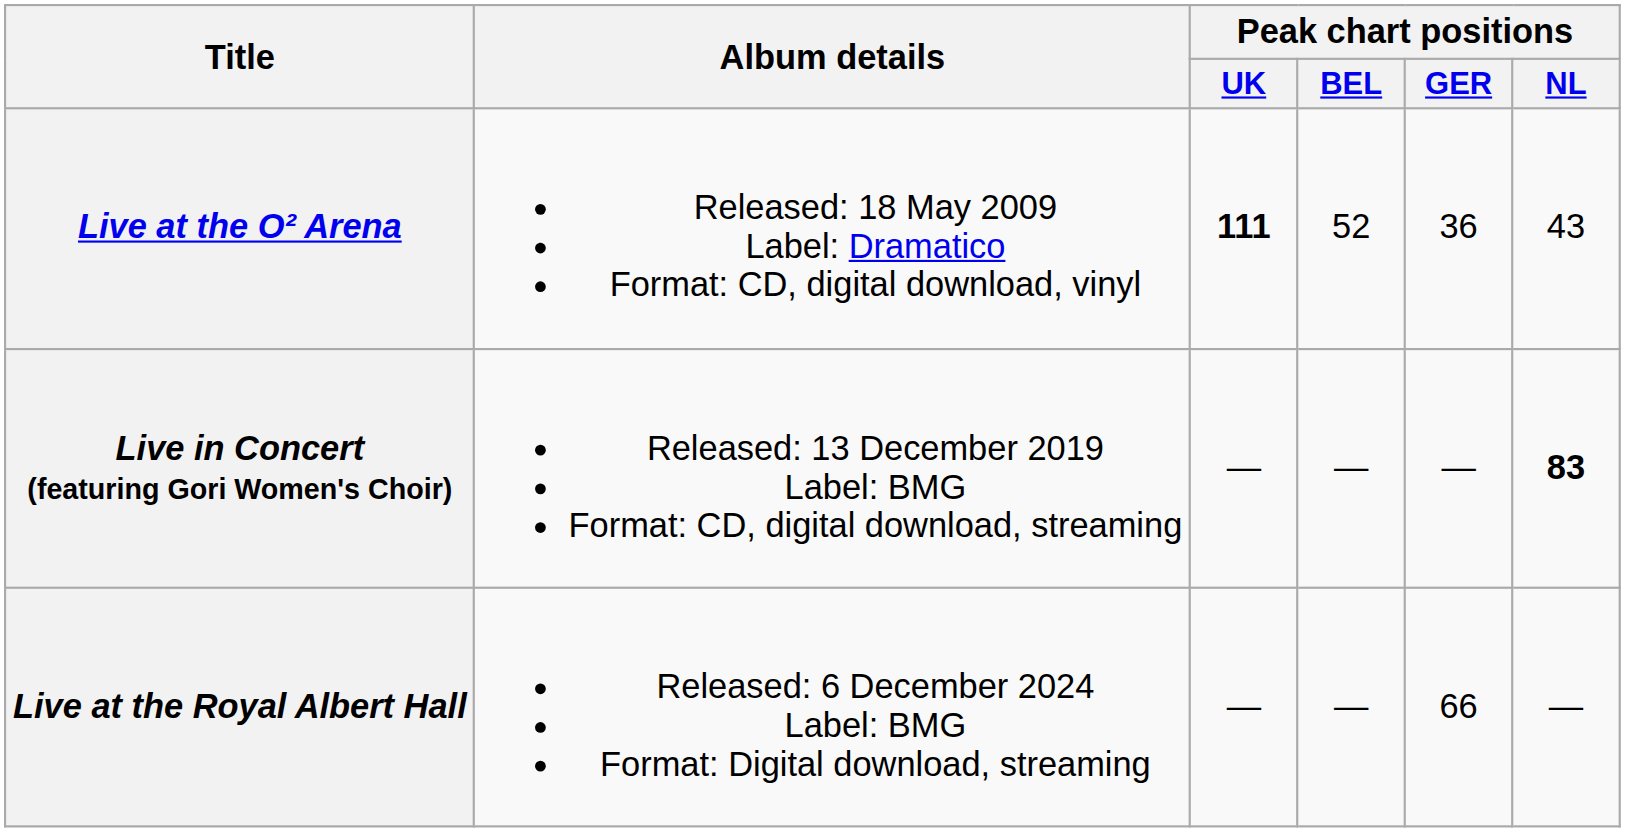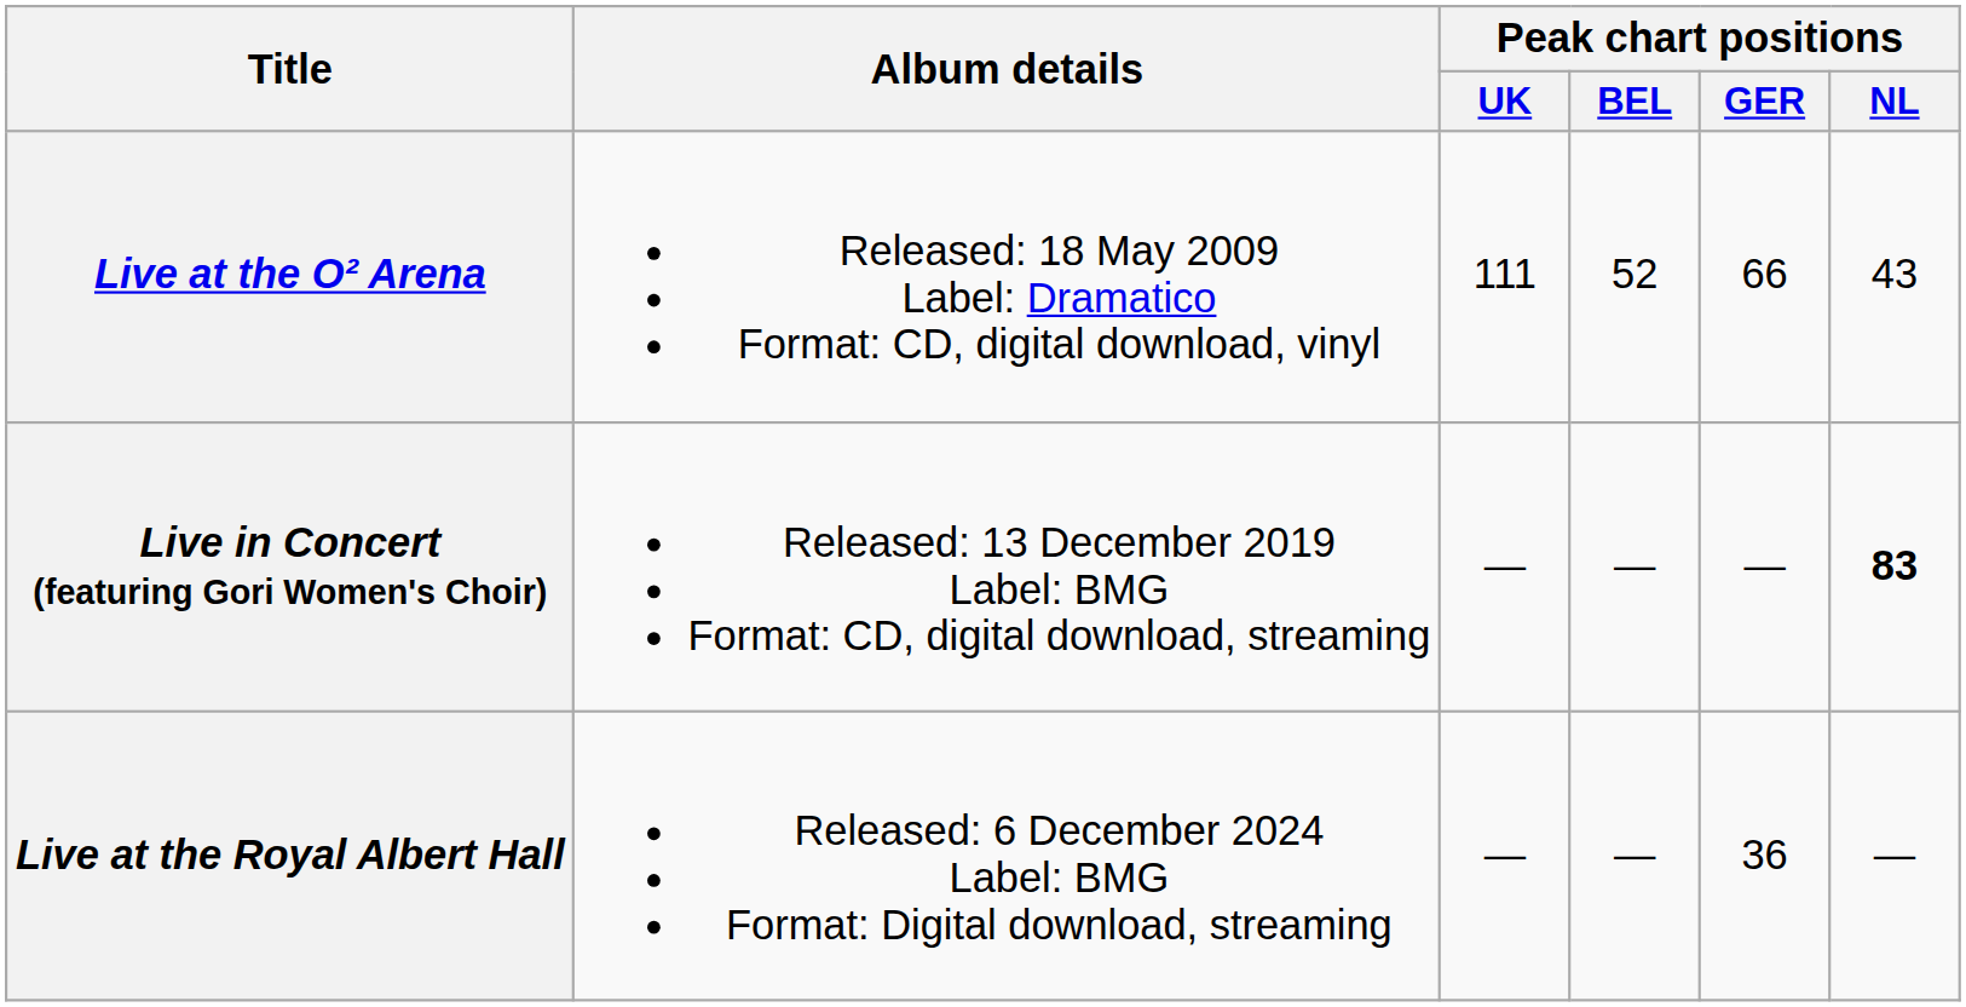Live at the O² Arena | Peak chart positions / UK: bold -> normal
Live at the O² Arena | Peak chart positions / GER: 36 -> 66
Live at the Royal Albert Hall | Peak chart positions / GER: 66 -> 36
